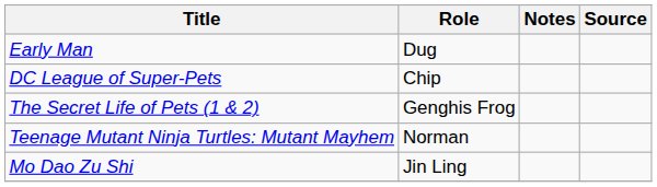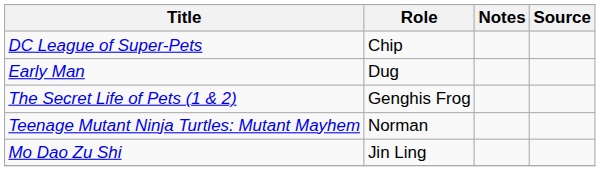rows swapped: DC League of Super-Pets <-> Early Man
